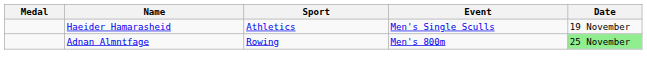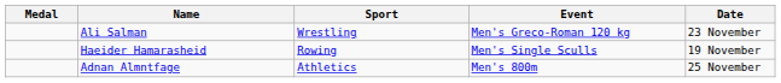+ row: Ali Salman | Wrestling | Men's Greco-Roman 120 kg | 23 November
Haeider Hamarasheid | Sport: Athletics -> Rowing
Adnan Almntfage | Sport: Rowing -> Athletics
Adnan Almntfage | Date: lightgreen background -> no background
